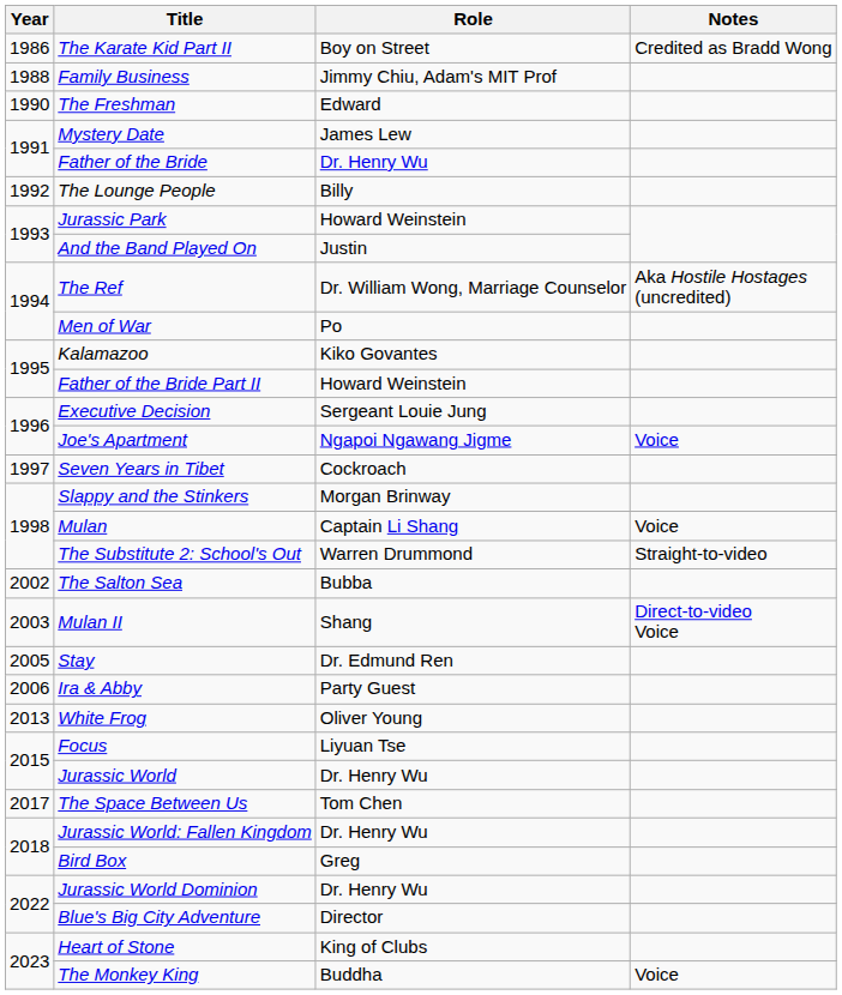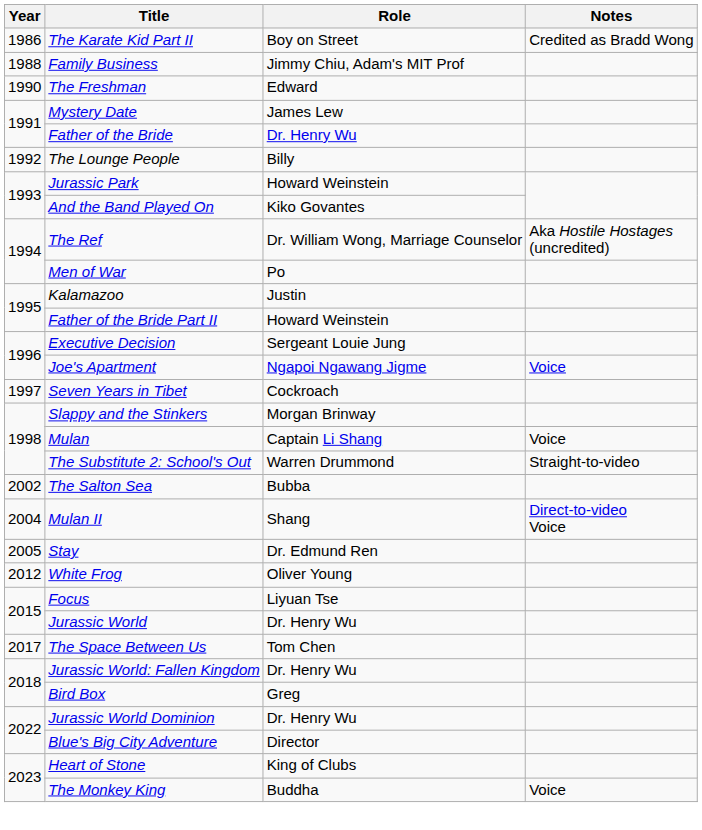And the Band Played On | Role: Justin -> Kiko Govantes
Kalamazoo | Role: Kiko Govantes -> Justin
Mulan II | Year: 2003 -> 2004
- row: 2006 | Ira & Abby | Party Guest
White Frog | Year: 2013 -> 2012
